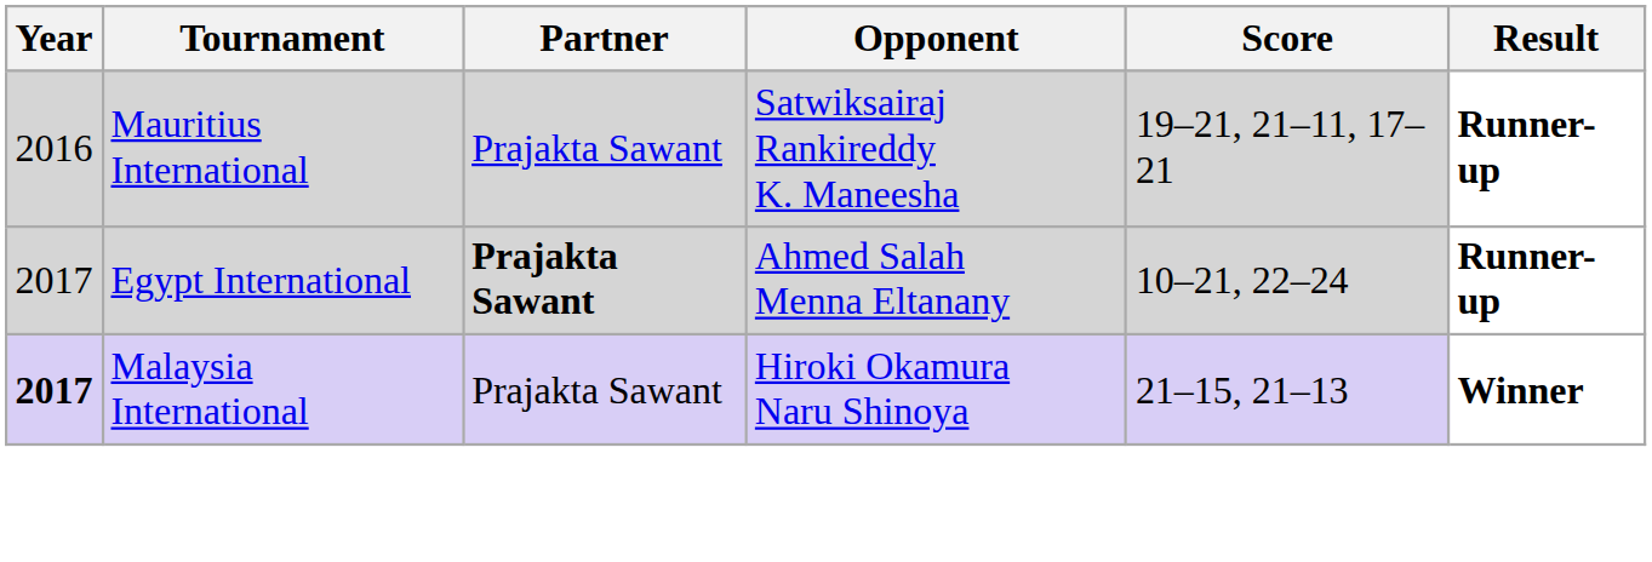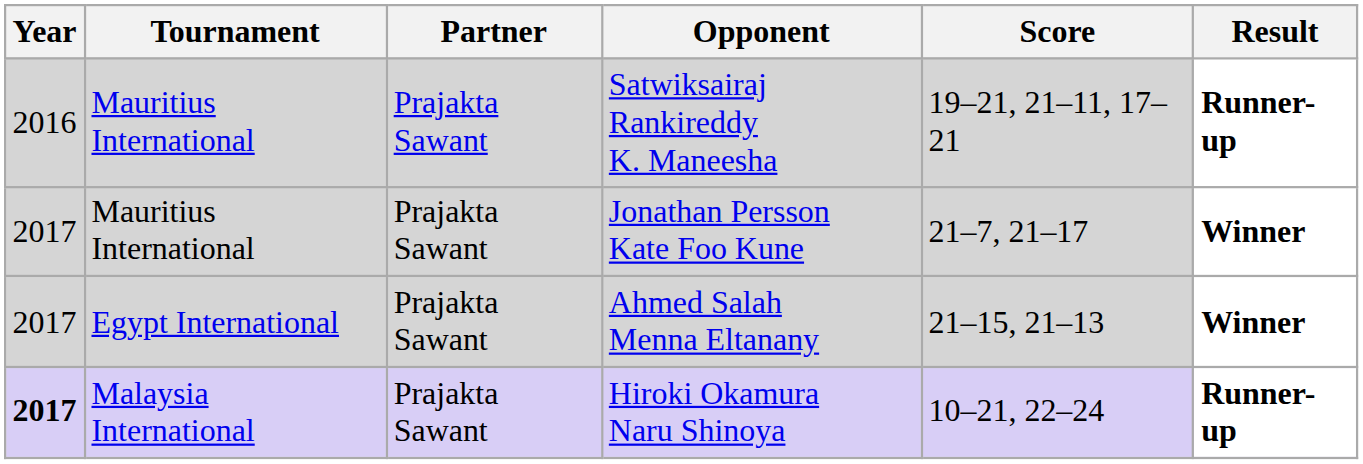+ row: 2017 | Mauritius International | Prajakta Sawant | Jonathan Persson Kate Foo Kune | 21–7, 21–17 | Winner
Ahmed Salah Menna Eltanany | Partner: bold -> normal
Ahmed Salah Menna Eltanany | Score: 10–21, 22–24 -> 21–15, 21–13
Ahmed Salah Menna Eltanany | Result: Runner-up -> Winner
Hiroki Okamura Naru Shinoya | Score: 21–15, 21–13 -> 10–21, 22–24
Hiroki Okamura Naru Shinoya | Result: Winner -> Runner-up
